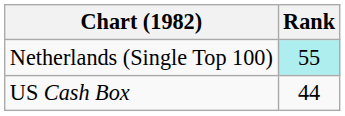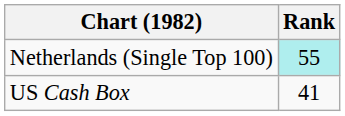US Cash Box | Rank: 44 -> 41
